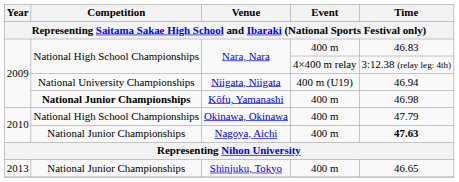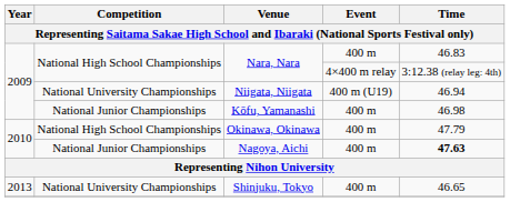Kōfu, Yamanashi | Competition: bold -> normal
Shinjuku, Tokyo | Competition: National Junior Championships -> National University Championships
